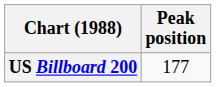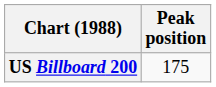US Billboard 200 | Peak position: 177 -> 175
